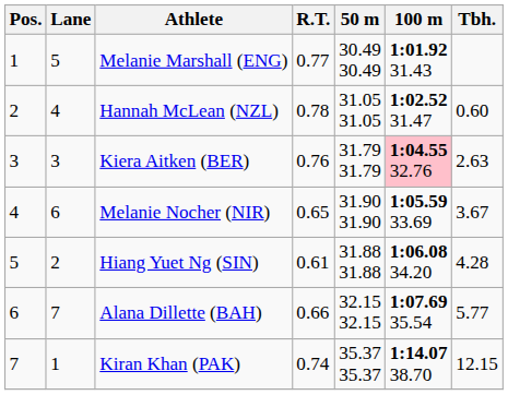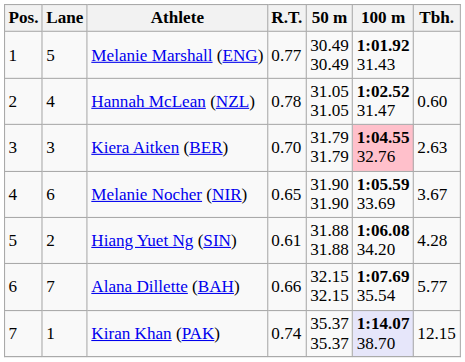Kiera Aitken (BER) | R.T.: 0.76 -> 0.70
Kiran Khan (PAK) | 100 m: no background -> lavender background
